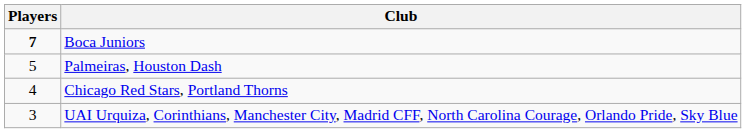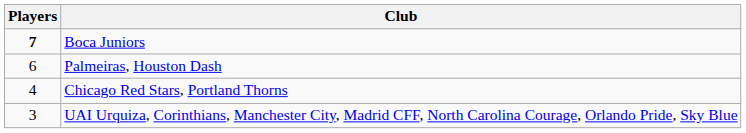Palmeiras, Houston Dash | Players: 5 -> 6
